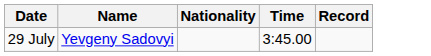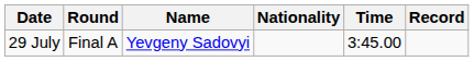+ column: Round | Final A
